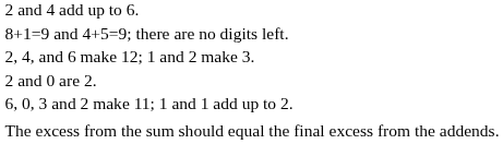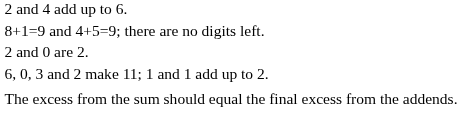- row: 2, 4, and 6 make 12; 1 and 2 make 3.
